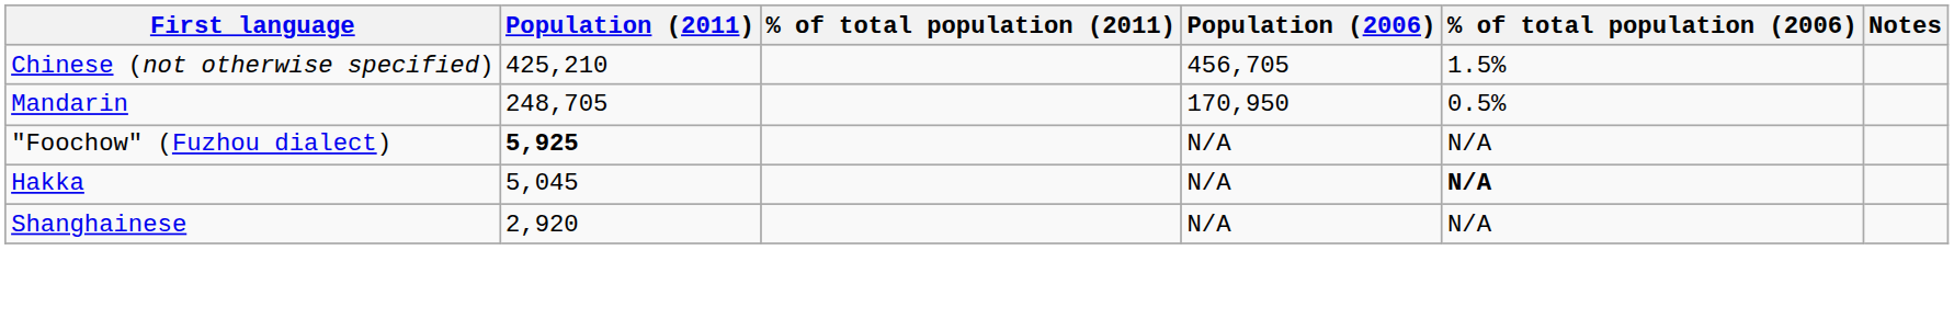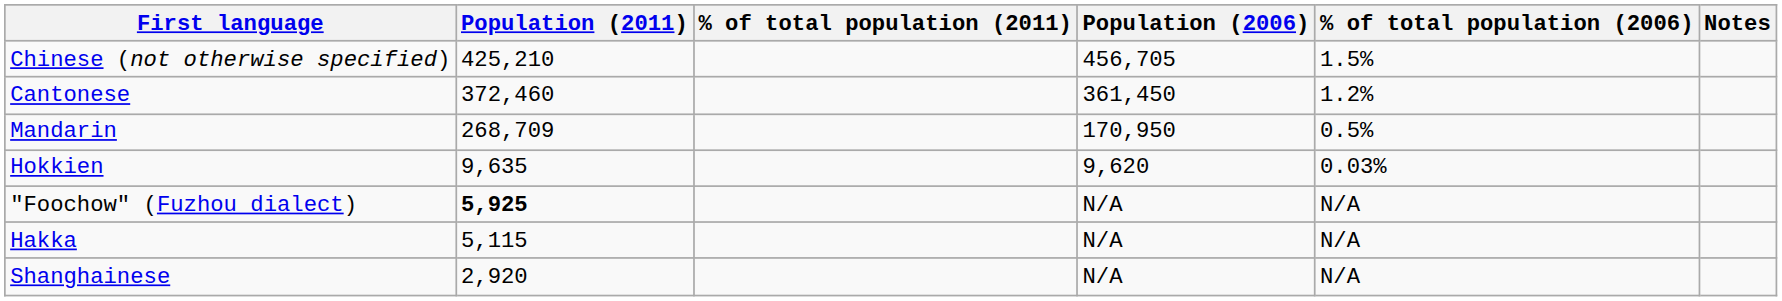+ row: Cantonese | 372,460 | 361,450 | 1.2%
Mandarin | Population (2011): 248,705 -> 268,709
+ row: Hokkien | 9,635 | 9,620 | 0.03%
Hakka | Population (2011): 5,045 -> 5,115
Hakka | % of total population (2006): bold -> normal
